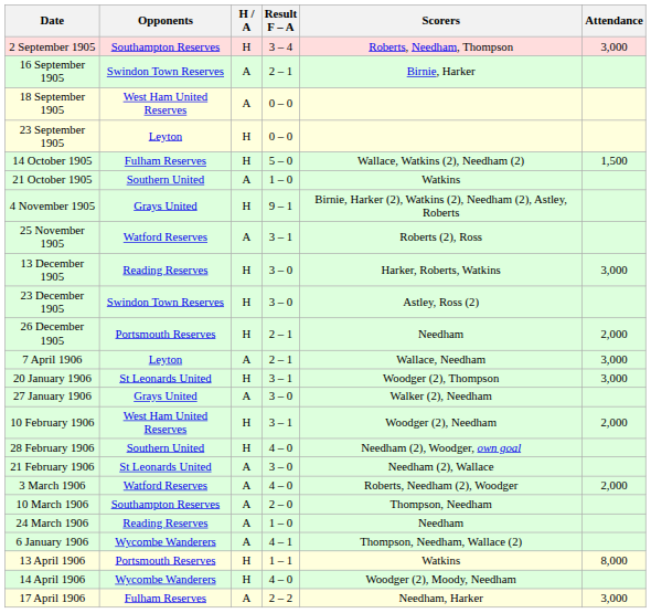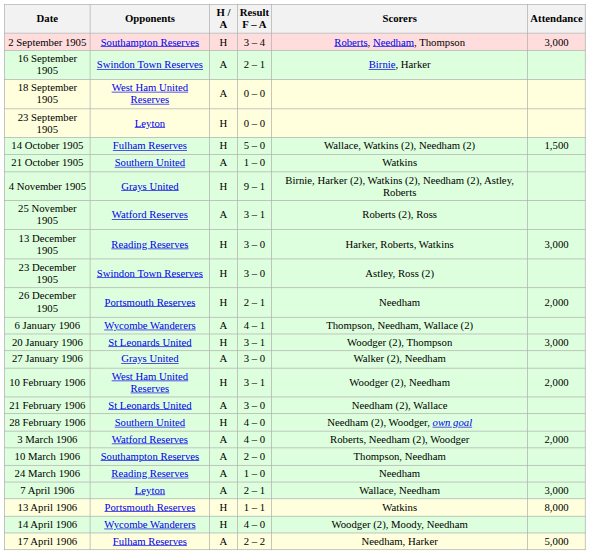rows swapped: 6 January 1906 <-> 7 April 1906
rows swapped: 21 February 1906 <-> 28 February 1906
17 April 1906 | Attendance: 3,000 -> 5,000
